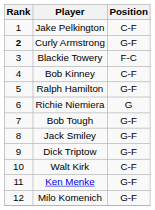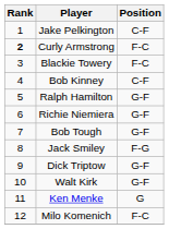Curly Armstrong | Position: G-F -> F-C
Richie Niemiera | Position: G -> G-F
Jack Smiley | Position: G-F -> F-G
Walt Kirk | Position: C-F -> G-F
Ken Menke | Position: G-F -> G
Milo Komenich | Position: G-F -> F-C
